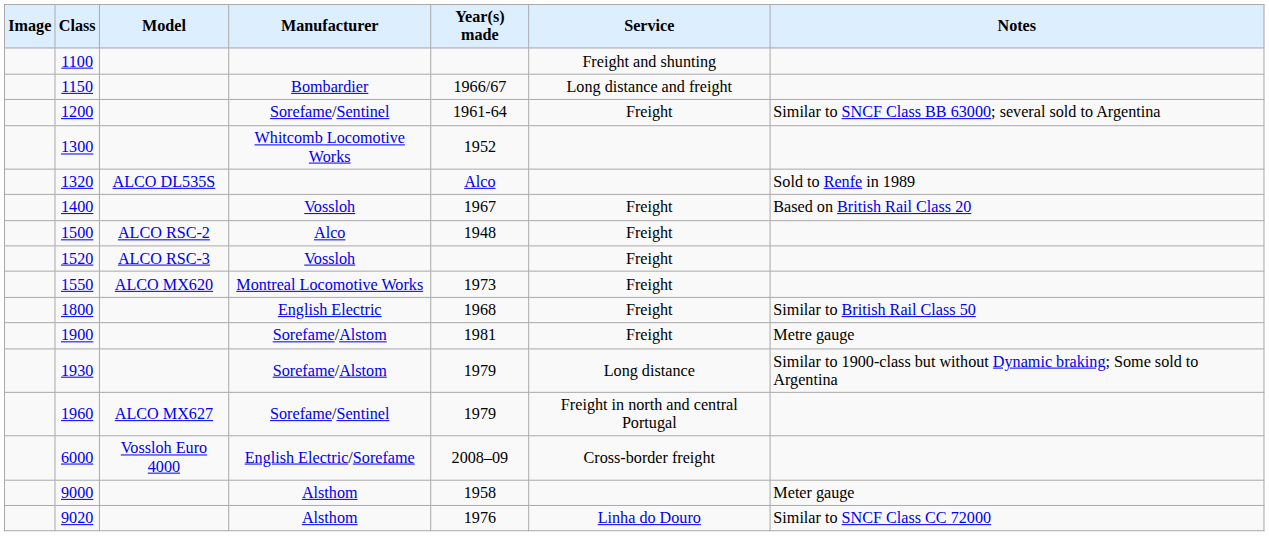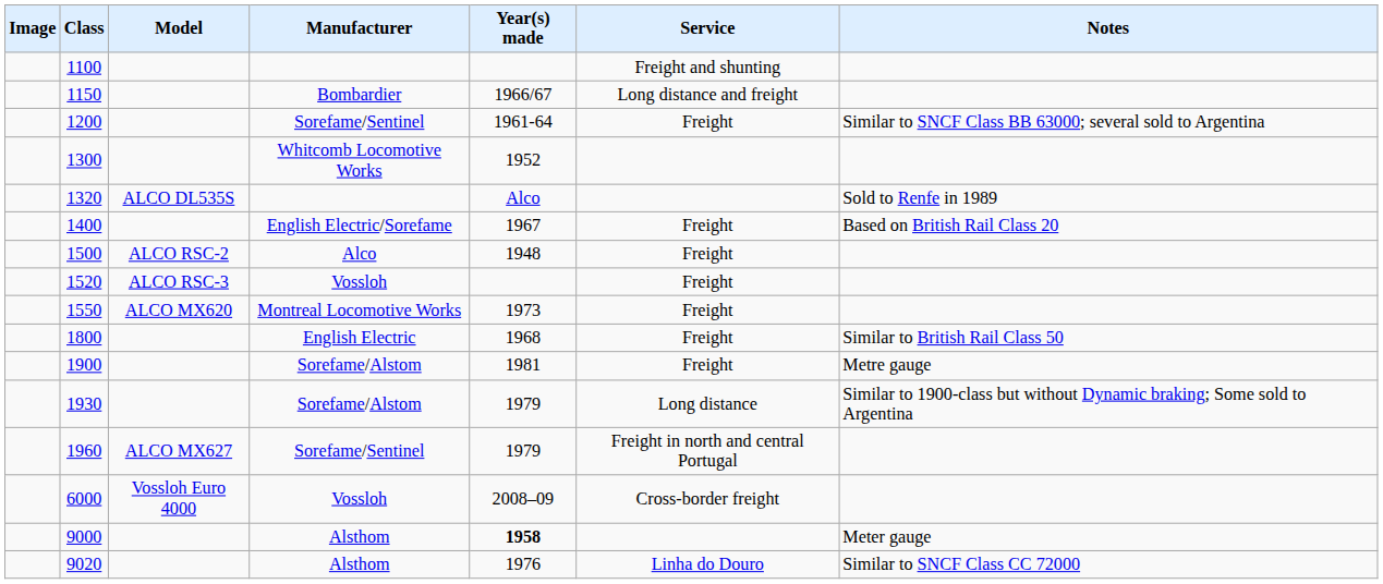1400 | Manufacturer: Vossloh -> English Electric/Sorefame
6000 | Manufacturer: English Electric/Sorefame -> Vossloh
9000 | Year(s) made: normal -> bold
